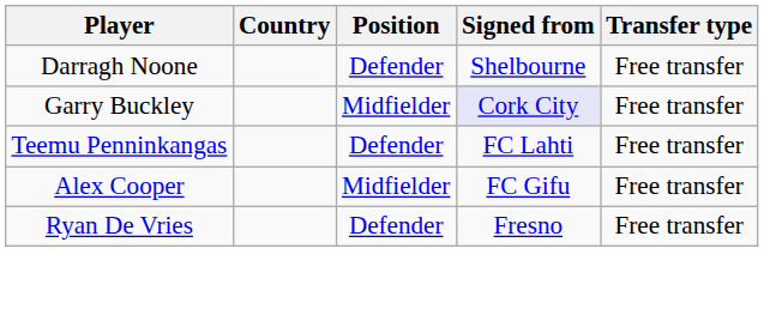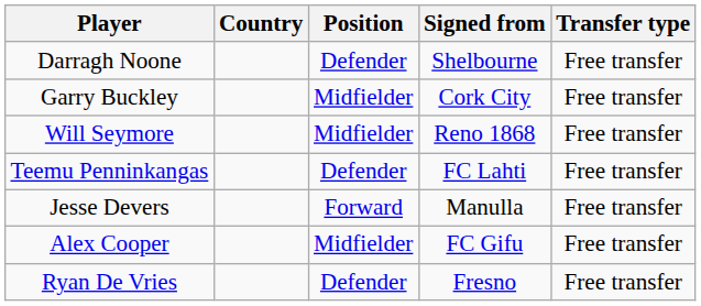Garry Buckley | Signed from: lavender background -> no background
+ row: Will Seymore | Midfielder | Reno 1868 | Free transfer
+ row: Jesse Devers | Forward | Manulla | Free transfer
